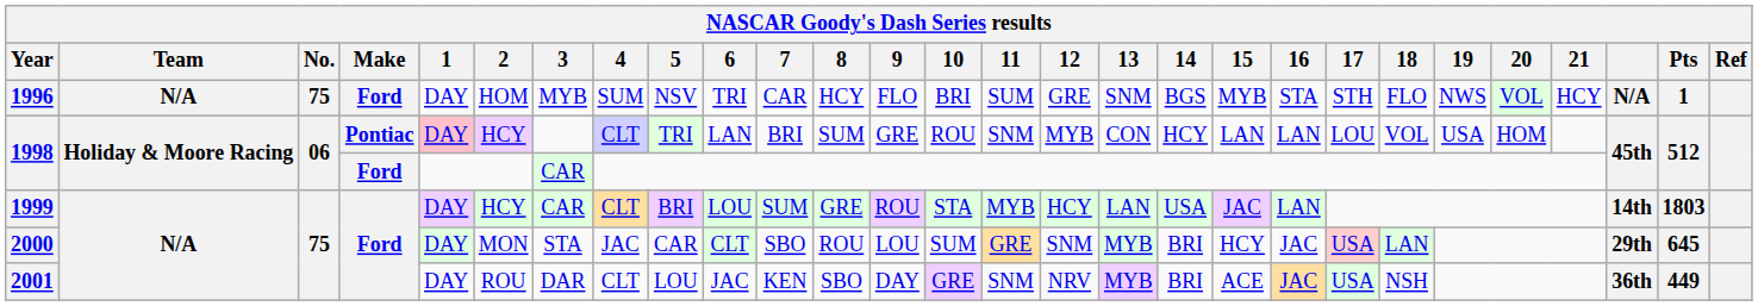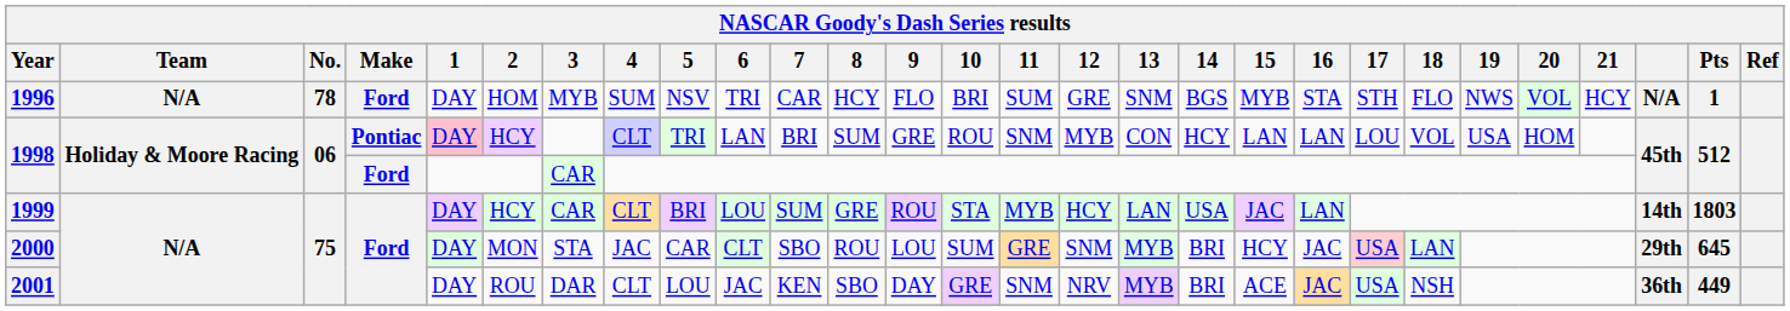1996 | No.: 75 -> 78
